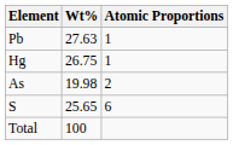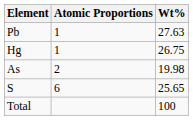columns swapped: Atomic Proportions <-> Wt%
